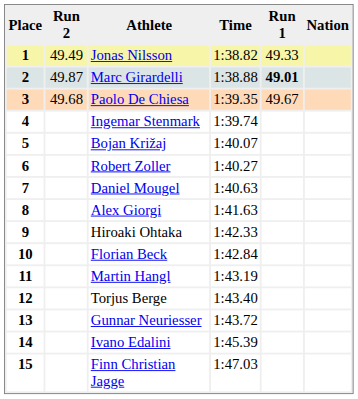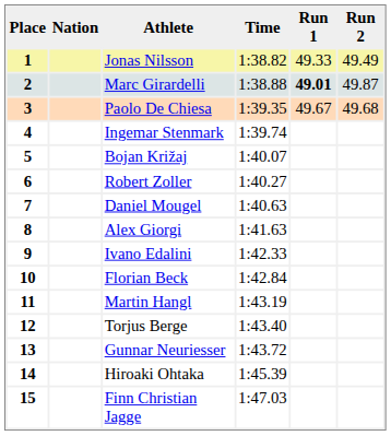columns swapped: Nation <-> Run 2
9 | Athlete: Hiroaki Ohtaka -> Ivano Edalini
14 | Athlete: Ivano Edalini -> Hiroaki Ohtaka
